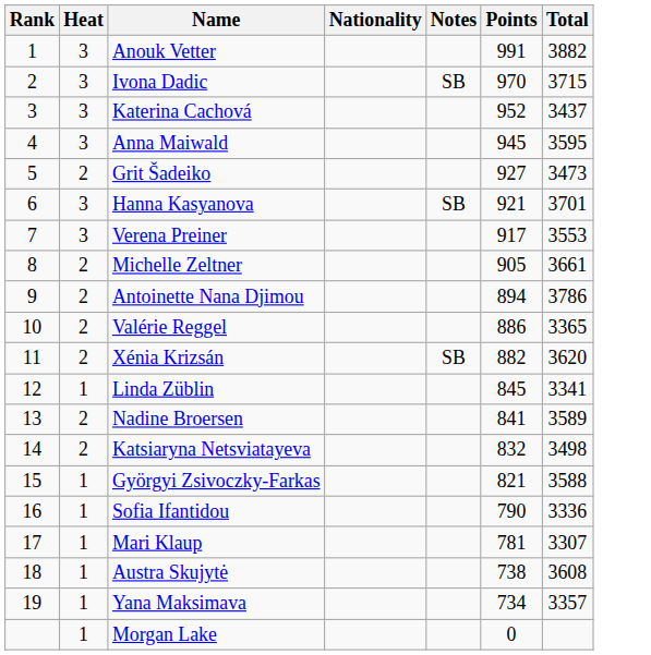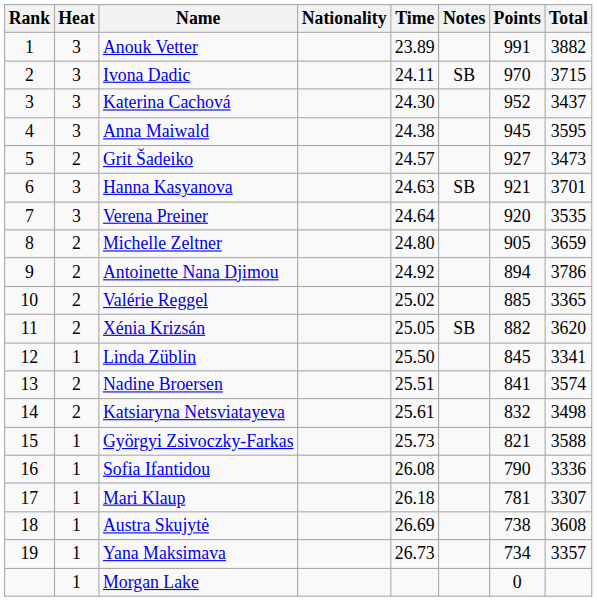+ column: Time | 23.89 | 24.11 | 24.30 | 24.38 | 24.57 | 24.63 | 24.64 | 24.80 | 24.92 | 25.02 | 25.05 | 25.50 | 25.51 | 25.61 | 25.73 | 26.08 | 26.18 | 26.69 | 26.73
Verena Preiner | Points: 917 -> 920
Verena Preiner | Total: 3553 -> 3535
Michelle Zeltner | Total: 3661 -> 3659
Valérie Reggel | Points: 886 -> 885
Nadine Broersen | Total: 3589 -> 3574
